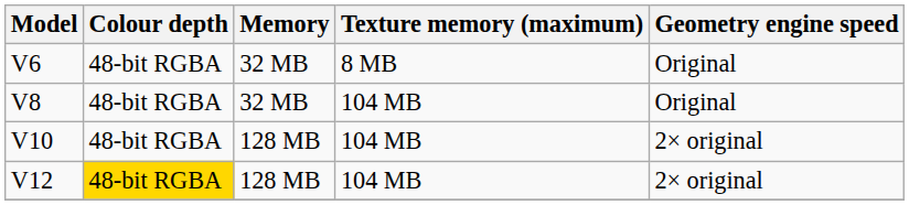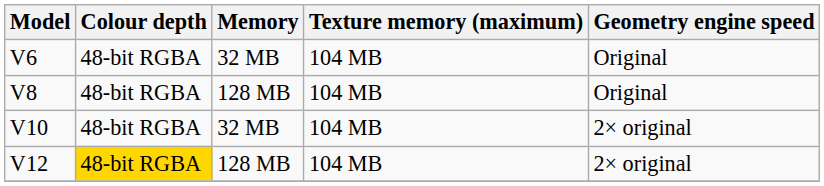V6 | Texture memory (maximum): 8 MB -> 104 MB
V8 | Memory: 32 MB -> 128 MB
V10 | Memory: 128 MB -> 32 MB
